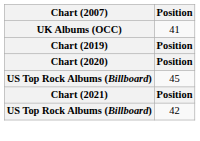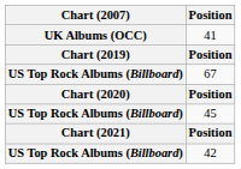+ row: US Top Rock Albums (Billboard) | 67
